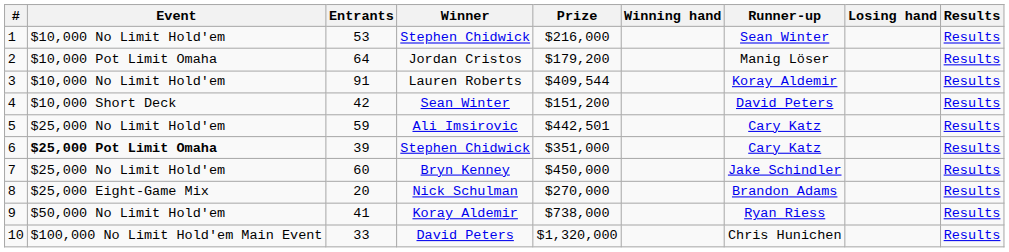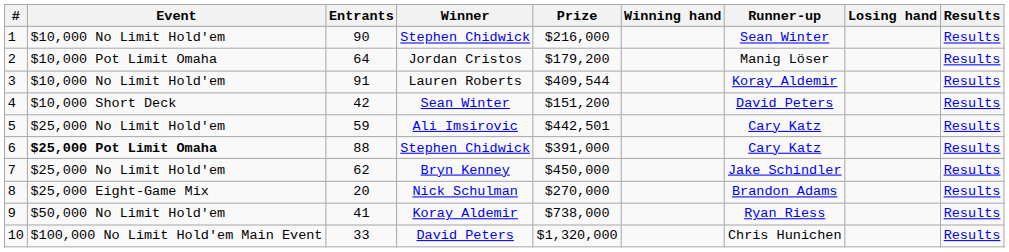1 / Stephen Chidwick | Entrants: 53 -> 90
6 / Stephen Chidwick | Entrants: 39 -> 88
6 / Stephen Chidwick | Prize: $351,000 -> $391,000
Bryn Kenney | Entrants: 60 -> 62
